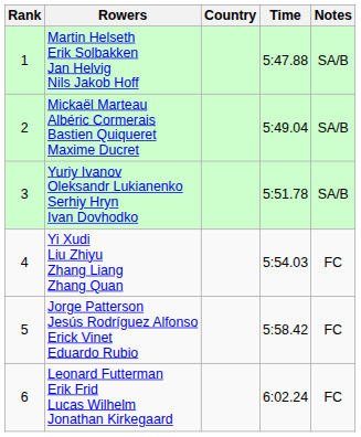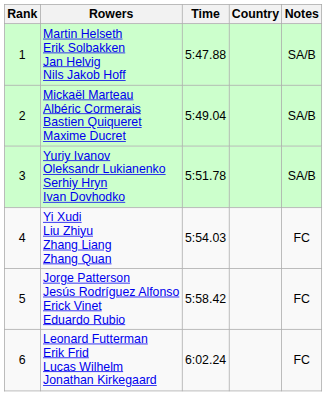columns swapped: Country <-> Time
